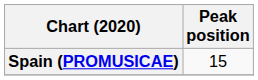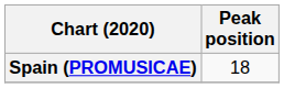Spain (PROMUSICAE) | Peak position: 15 -> 18
